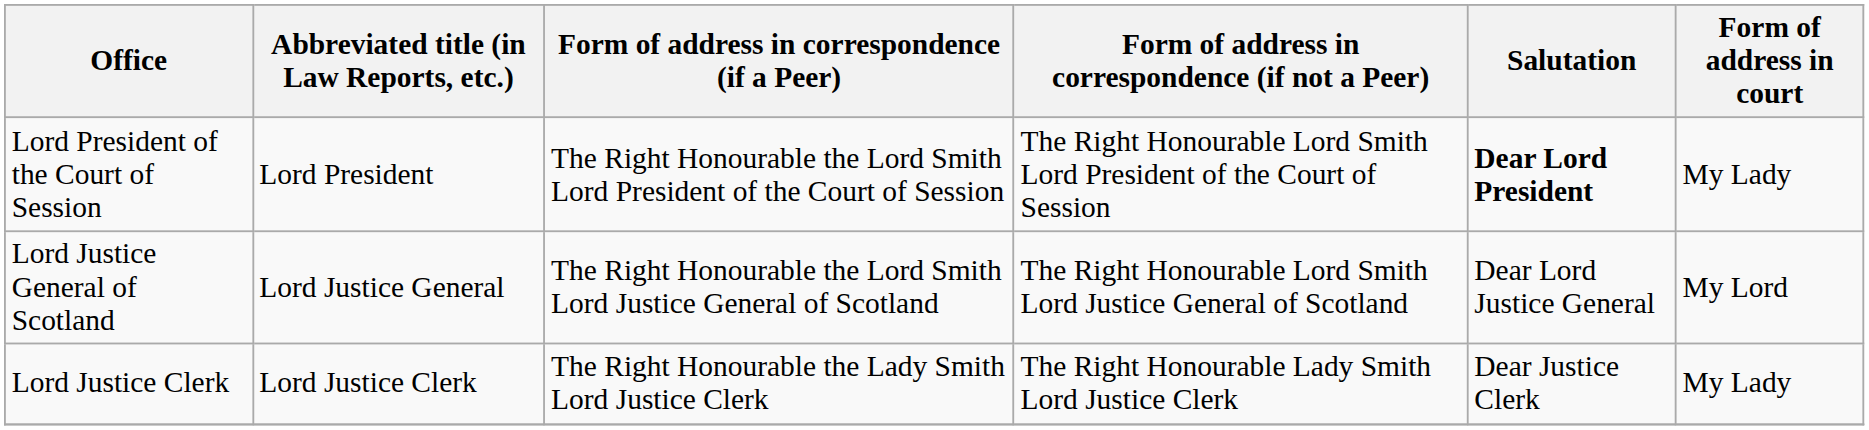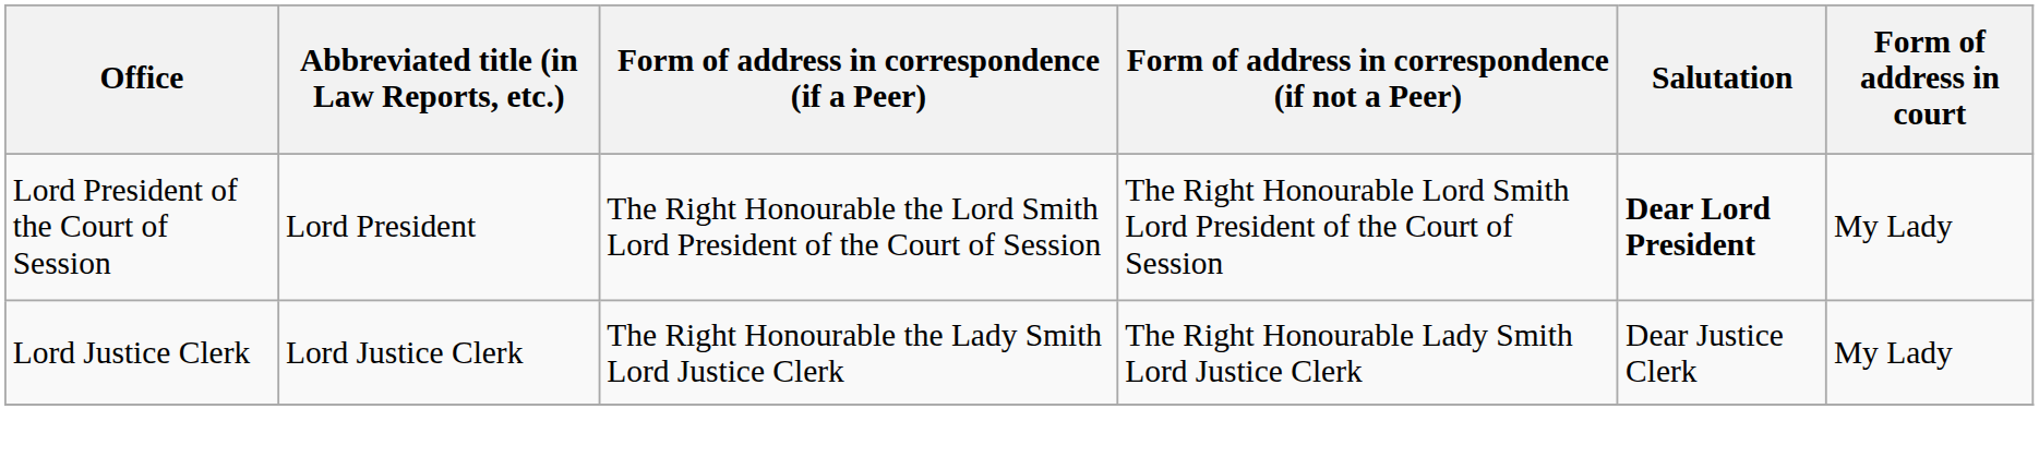- row: Lord Justice General of Scotland | Lord Justice General | The Right Honourable the Lord Smith Lord Justice General of Scotland | The Right Honourable Lord Smith Lord Justice General of Scotland | Dear Lord Justice General | My Lord
